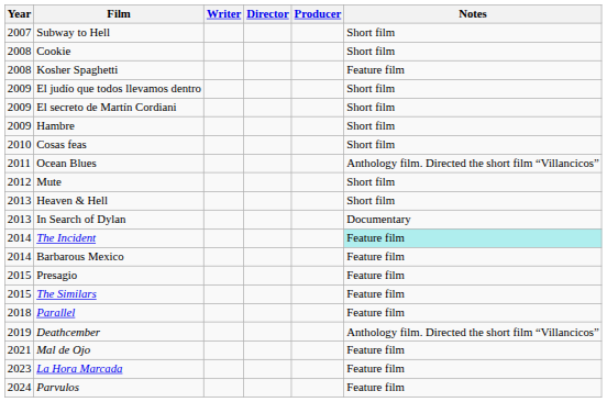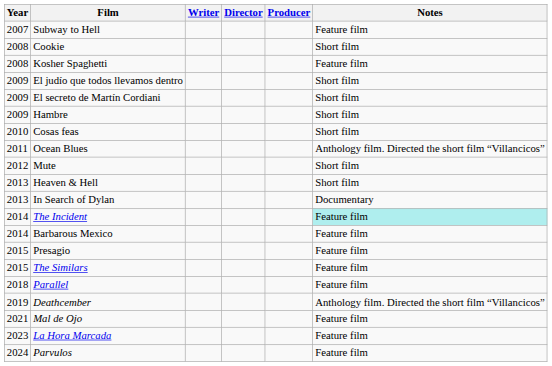Subway to Hell | Notes: Short film -> Feature film
